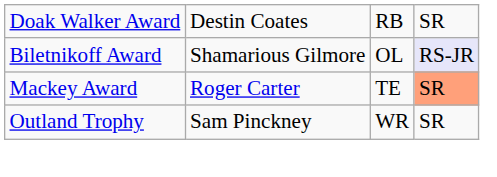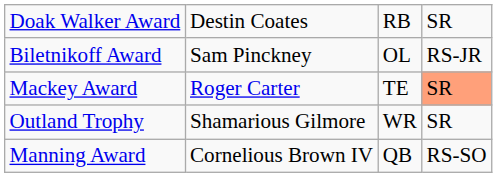Biletnikoff Award | column 2: Shamarious Gilmore -> Sam Pinckney
Biletnikoff Award | column 4: lavender background -> no background
Outland Trophy | column 2: Sam Pinckney -> Shamarious Gilmore
+ row: Manning Award | Cornelious Brown IV | QB | RS-SO
